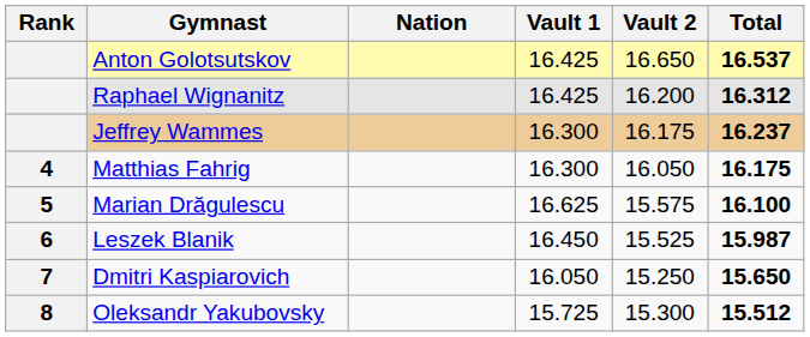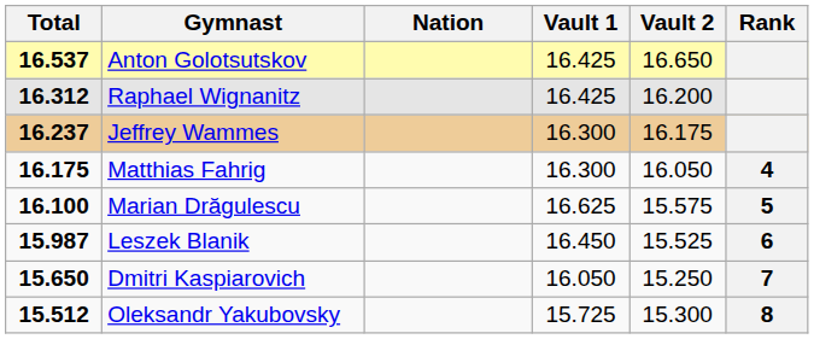columns swapped: Rank <-> Total
